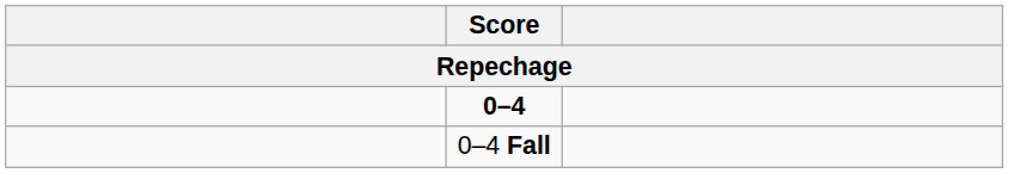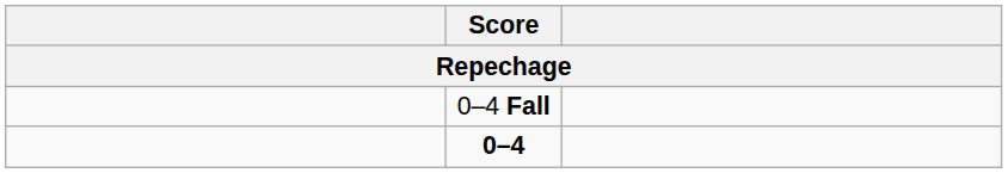rows swapped: 0–4 Fall <-> 0–4
